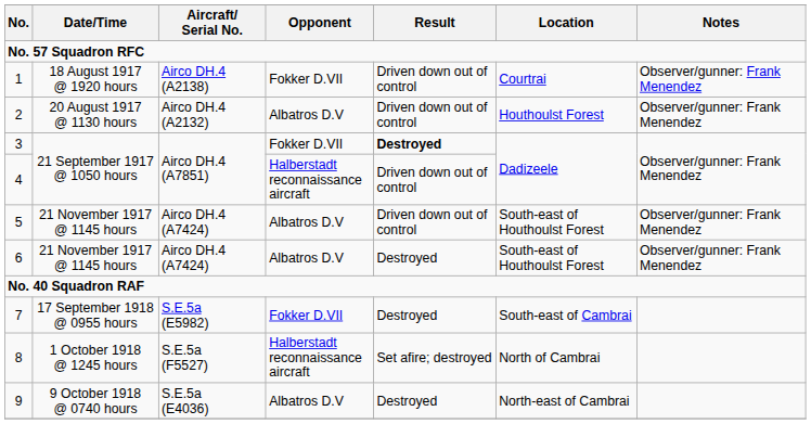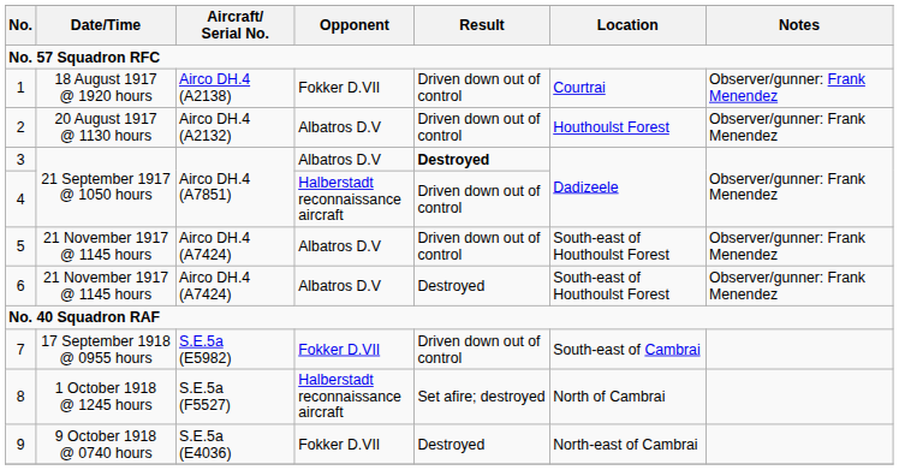3 | Opponent: Fokker D.VII -> Albatros D.V
7 | Result: Destroyed -> Driven down out of control
9 | Opponent: Albatros D.V -> Fokker D.VII
